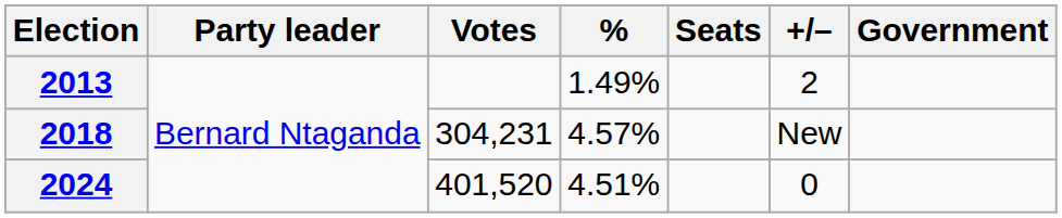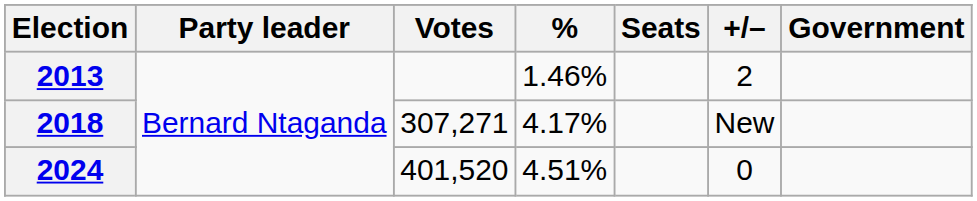2013 | %: 1.49% -> 1.46%
2018 | Votes: 304,231 -> 307,271
2018 | %: 4.57% -> 4.17%
